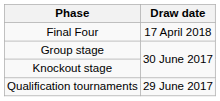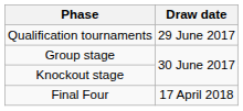rows swapped: Qualification tournaments <-> Final Four
